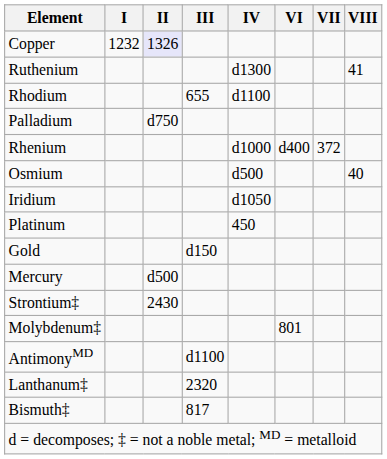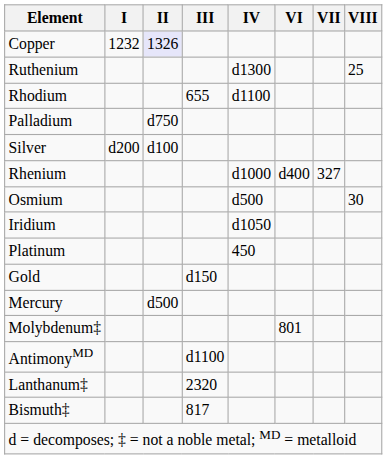Ruthenium | VIII: 41 -> 25
+ row: Silver | d200 | d100
Rhenium | VII: 372 -> 327
Osmium | VIII: 40 -> 30
- row: Strontium‡ | 2430
